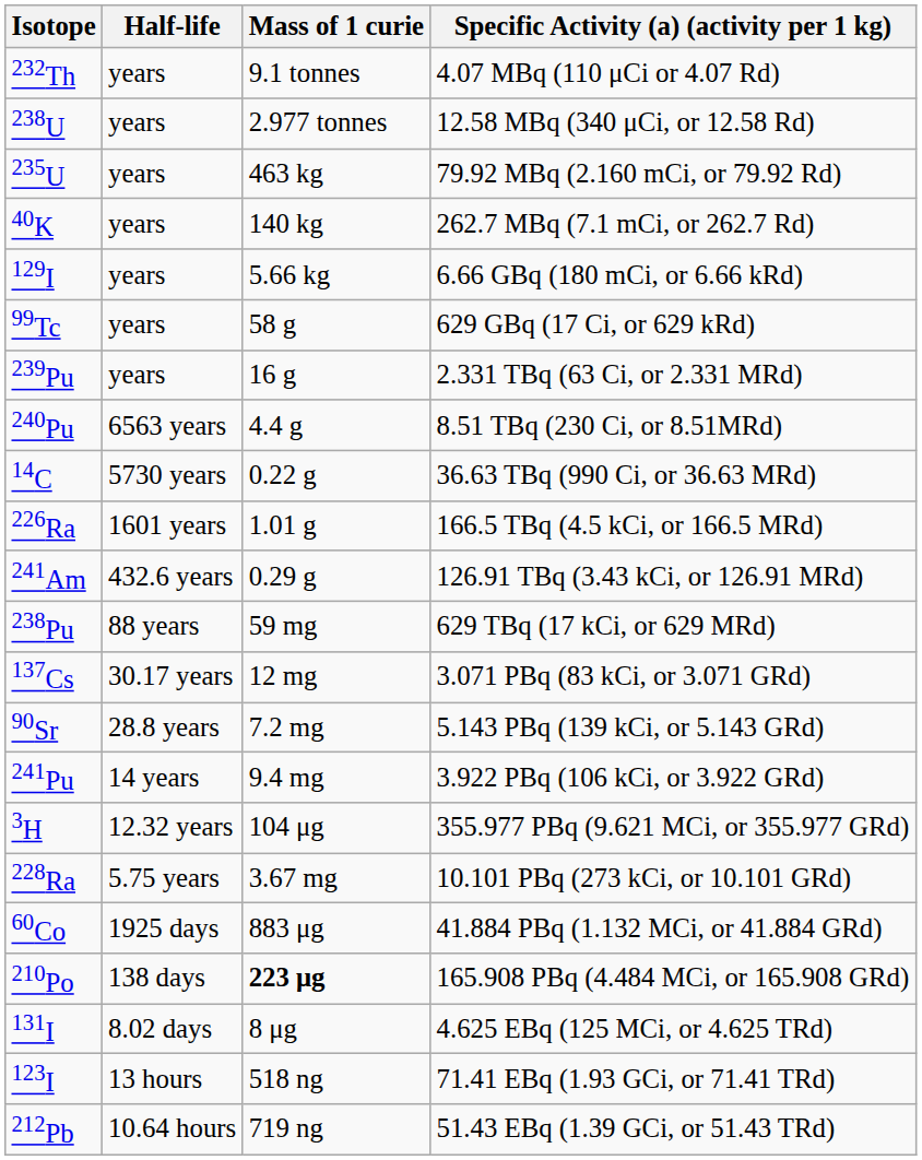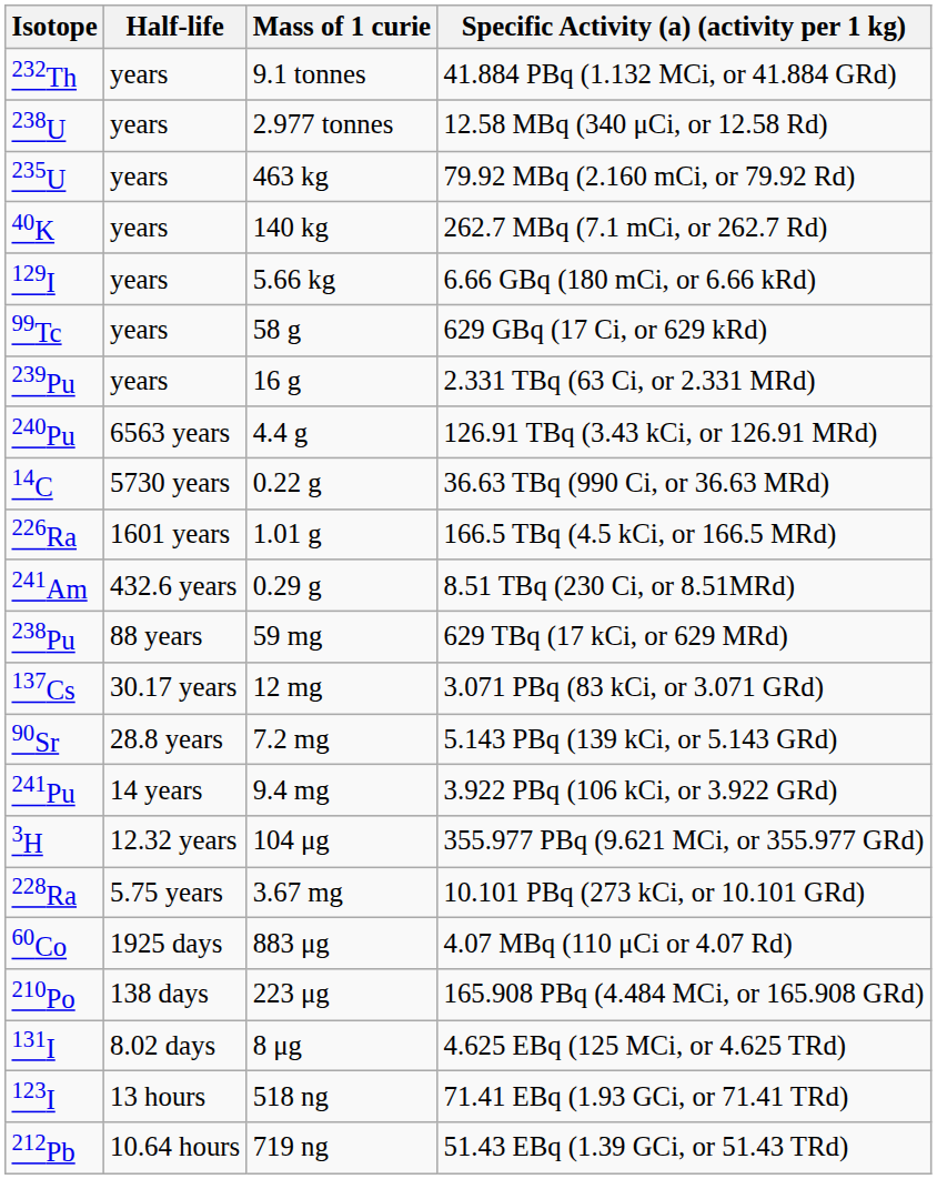232Th | Specific Activity (a) (activity per 1 kg): 4.07 MBq (110 μCi or 4.07 Rd) -> 41.884 PBq (1.132 MCi, or 41.884 GRd)
240Pu | Specific Activity (a) (activity per 1 kg): 8.51 TBq (230 Ci, or 8.51MRd) -> 126.91 TBq (3.43 kCi, or 126.91 MRd)
241Am | Specific Activity (a) (activity per 1 kg): 126.91 TBq (3.43 kCi, or 126.91 MRd) -> 8.51 TBq (230 Ci, or 8.51MRd)
60Co | Specific Activity (a) (activity per 1 kg): 41.884 PBq (1.132 MCi, or 41.884 GRd) -> 4.07 MBq (110 μCi or 4.07 Rd)
210Po | Mass of 1 curie: bold -> normal
